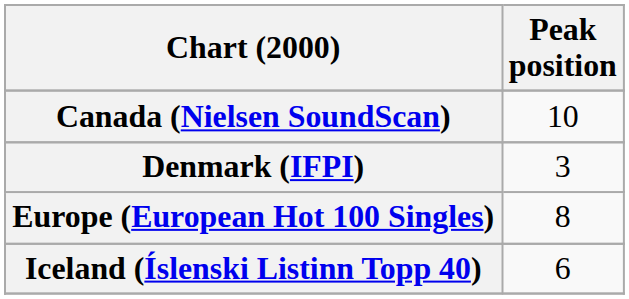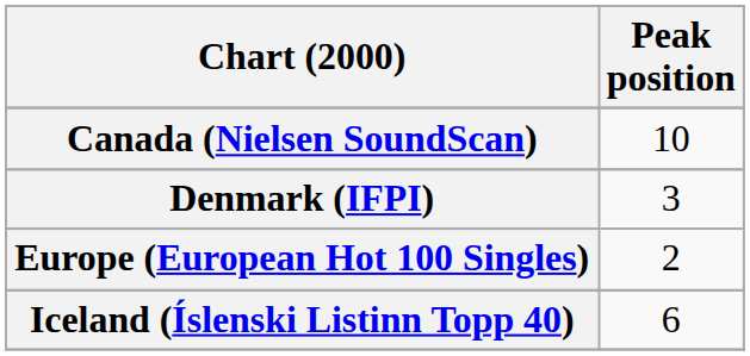Europe (European Hot 100 Singles) | Peak position: 8 -> 2
